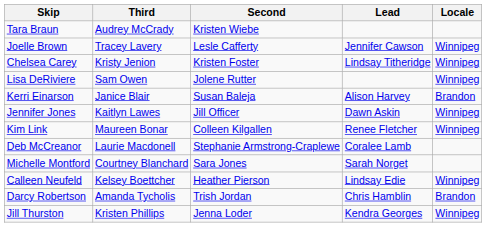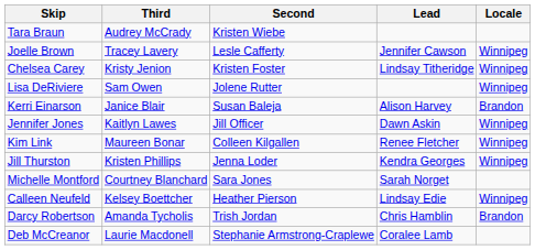rows swapped: Deb McCreanor <-> Jill Thurston
